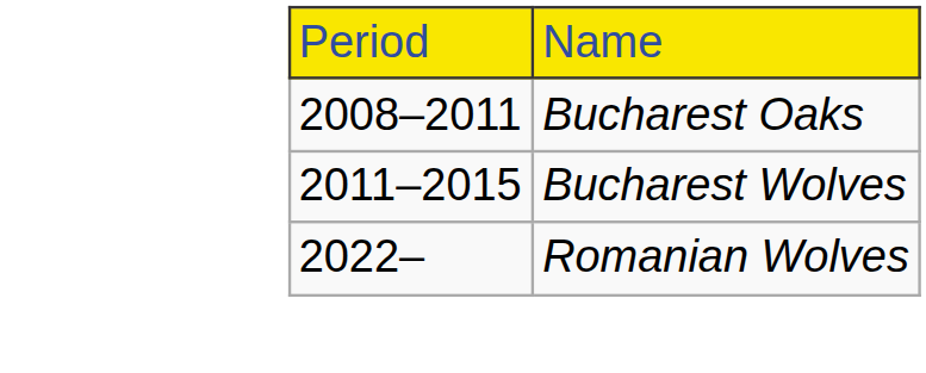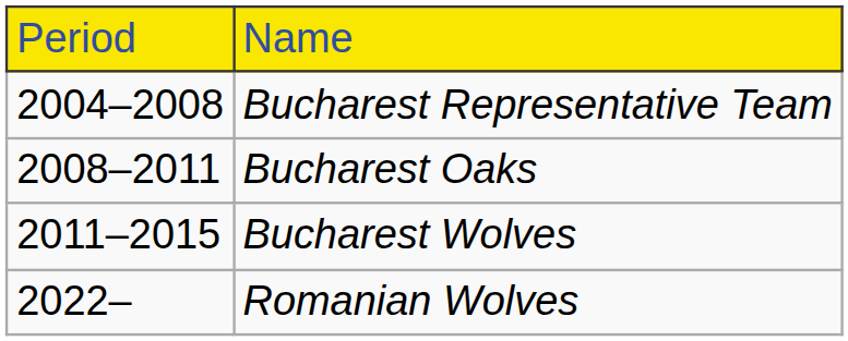+ row: 2004–2008 | Bucharest Representative Team
